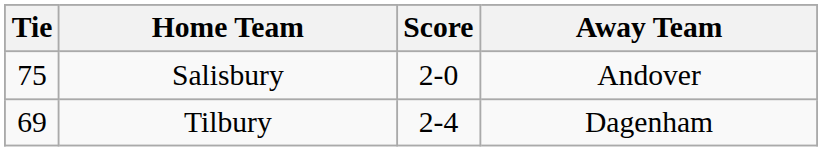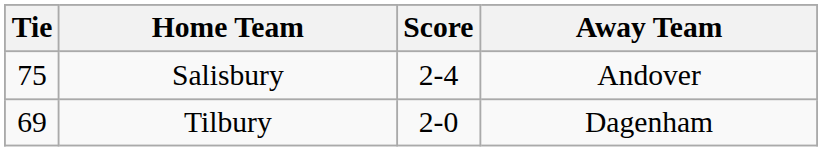Salisbury | Score: 2-0 -> 2-4
Tilbury | Score: 2-4 -> 2-0
